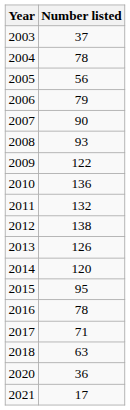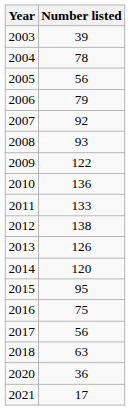2003 | Number listed: 37 -> 39
2007 | Number listed: 90 -> 92
2011 | Number listed: 132 -> 133
2016 | Number listed: 78 -> 75
2017 | Number listed: 71 -> 56
